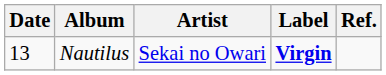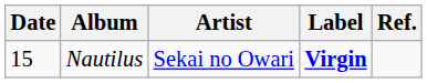Nautilus | Date: 13 -> 15
